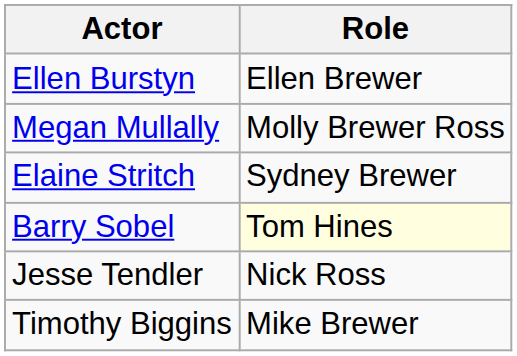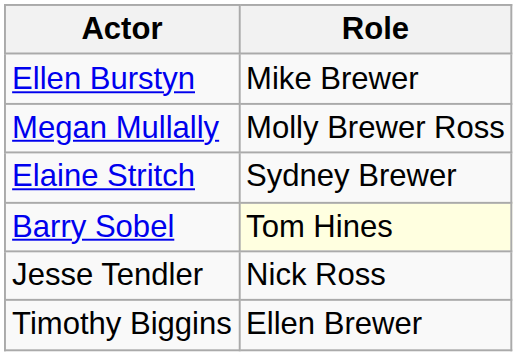Ellen Burstyn | Role: Ellen Brewer -> Mike Brewer
Timothy Biggins | Role: Mike Brewer -> Ellen Brewer
